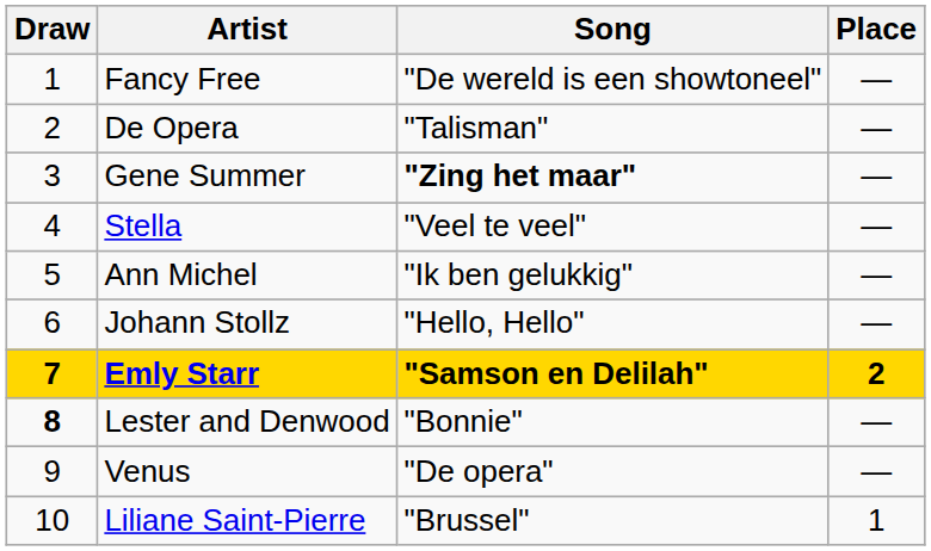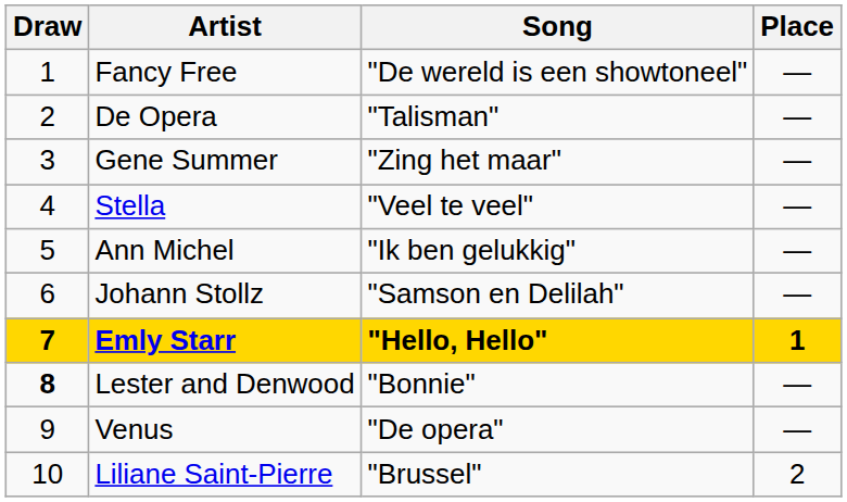Gene Summer | Song: bold -> normal
Johann Stollz | Song: "Hello, Hello" -> "Samson en Delilah"
Emly Starr | Song: "Samson en Delilah" -> "Hello, Hello"
Emly Starr | Place: 2 -> 1
Liliane Saint-Pierre | Place: 1 -> 2
